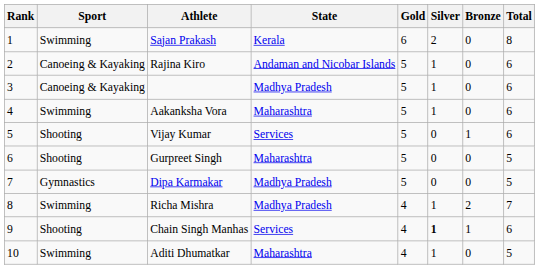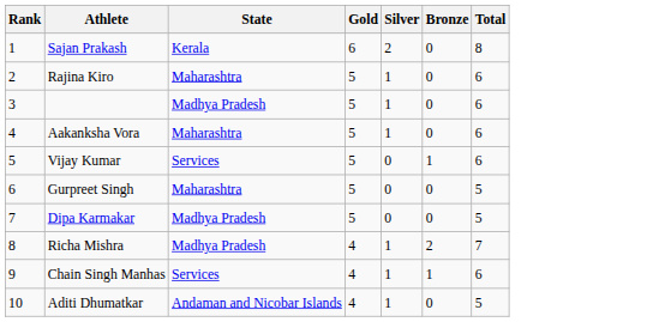- column: Sport | Swimming | Canoeing & Kayaking | Canoeing & Kayaking | Swimming | Shooting | Shooting | Gymnastics | Swimming | Shooting | Swimming
Rajina Kiro | State: Andaman and Nicobar Islands -> Maharashtra
Chain Singh Manhas | Silver: bold -> normal
Aditi Dhumatkar | State: Maharashtra -> Andaman and Nicobar Islands
